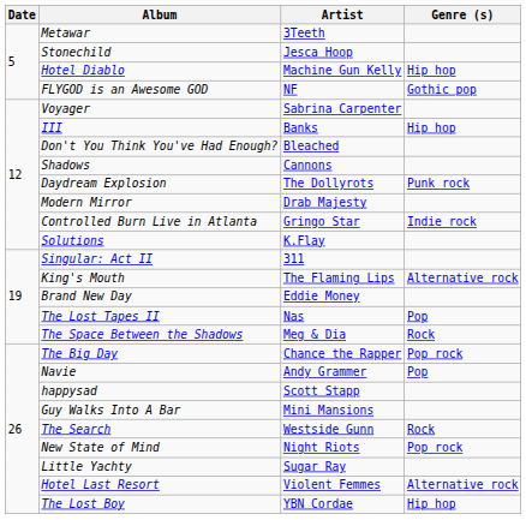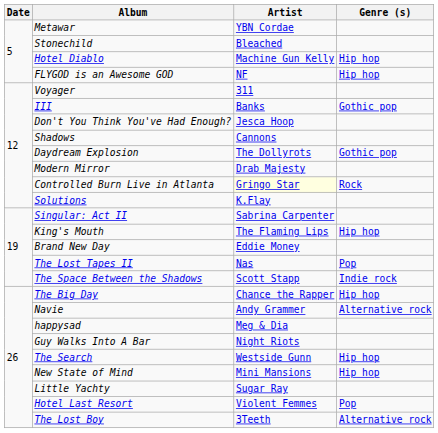Metawar | Artist: 3Teeth -> YBN Cordae
Stonechild | Artist: Jesca Hoop -> Bleached
FLYGOD is an Awesome GOD | Genre (s): Gothic pop -> Hip hop
Voyager | Artist: Sabrina Carpenter -> 311
III | Genre (s): Hip hop -> Gothic pop
Don't You Think You've Had Enough? | Artist: Bleached -> Jesca Hoop
Daydream Explosion | Genre (s): Punk rock -> Gothic pop
Controlled Burn Live in Atlanta | Artist: no background -> lightyellow background
Controlled Burn Live in Atlanta | Genre (s): Indie rock -> Rock
Singular: Act II | Artist: 311 -> Sabrina Carpenter
King's Mouth | Genre (s): Alternative rock -> Hip hop
The Space Between the Shadows | Artist: Meg & Dia -> Scott Stapp
The Space Between the Shadows | Genre (s): Rock -> Indie rock
The Big Day | Genre (s): Pop rock -> Hip hop
Navie | Genre (s): Pop -> Alternative rock
happysad | Artist: Scott Stapp -> Meg & Dia
Guy Walks Into A Bar | Artist: Mini Mansions -> Night Riots
The Search | Genre (s): Rock -> Hip hop
New State of Mind | Artist: Night Riots -> Mini Mansions
New State of Mind | Genre (s): Pop rock -> Hip hop
Hotel Last Resort | Genre (s): Alternative rock -> Pop
The Lost Boy | Artist: YBN Cordae -> 3Teeth
The Lost Boy | Genre (s): Hip hop -> Alternative rock
